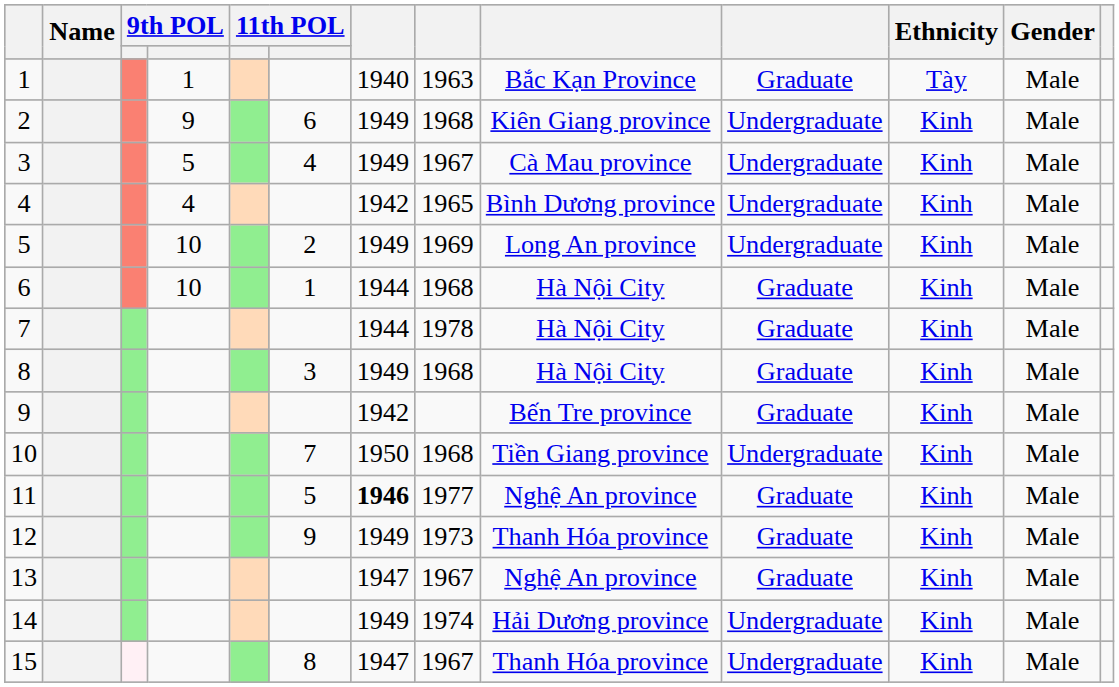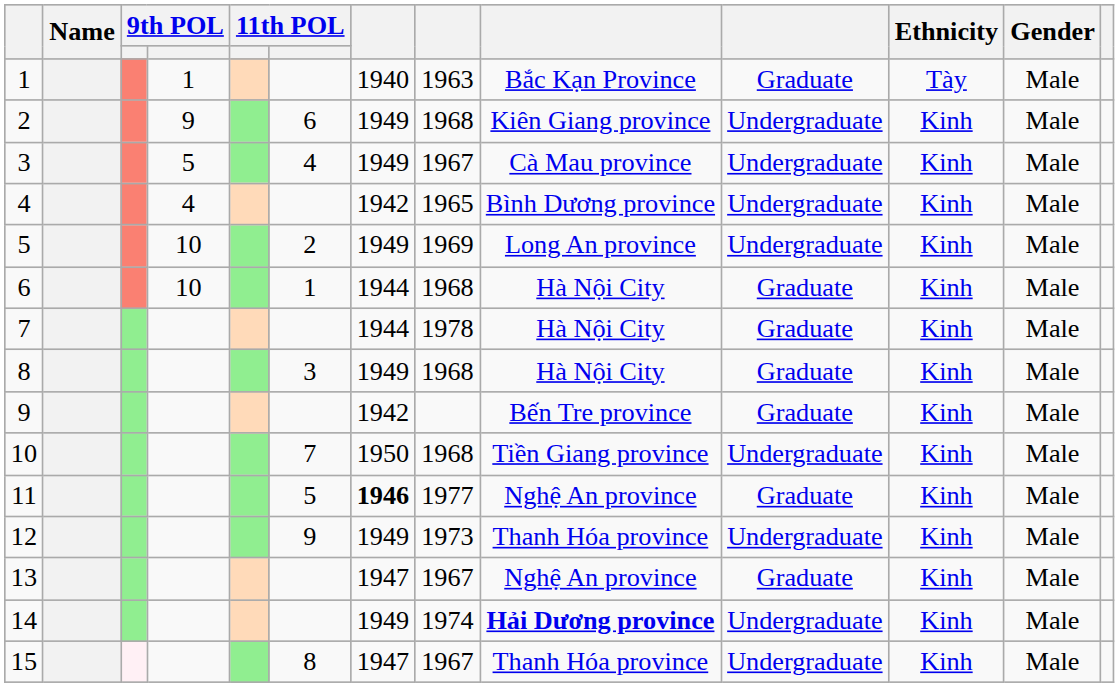12 | column 10: Graduate -> Undergraduate
14 | column 9: normal -> bold
